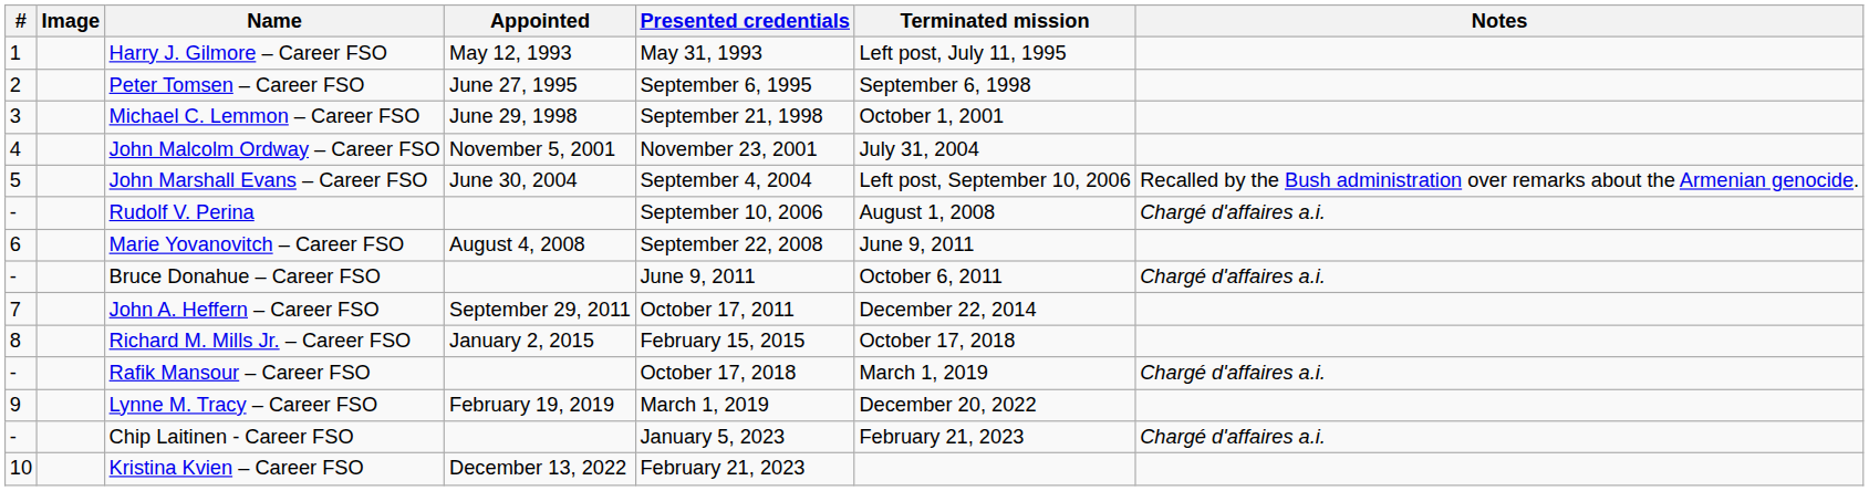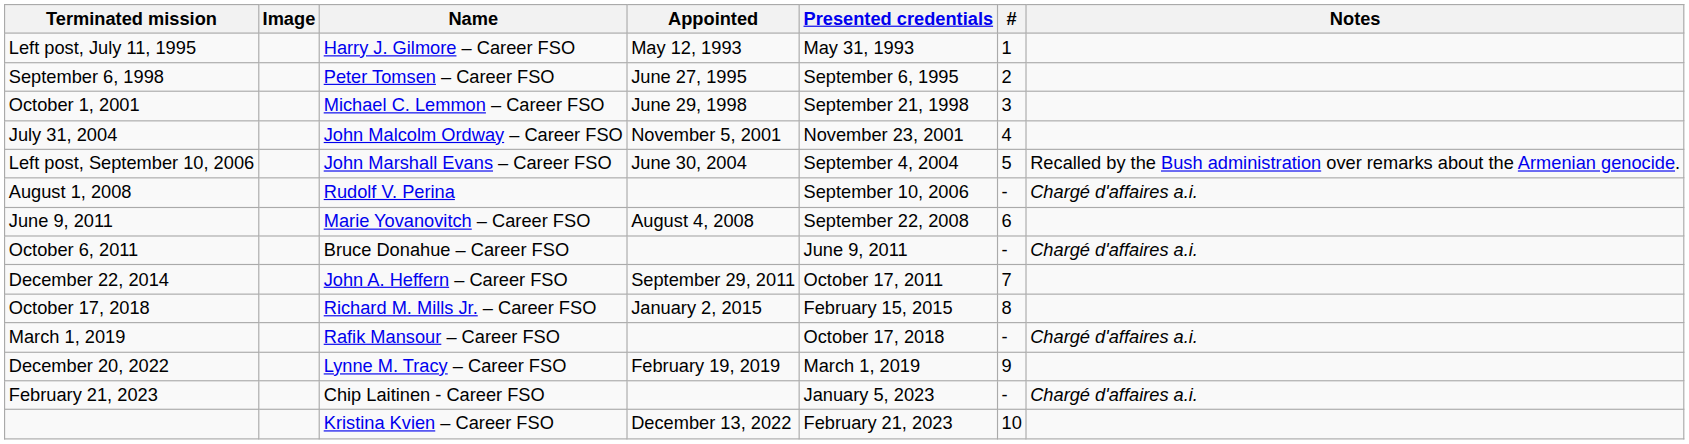columns swapped: # <-> Terminated mission
